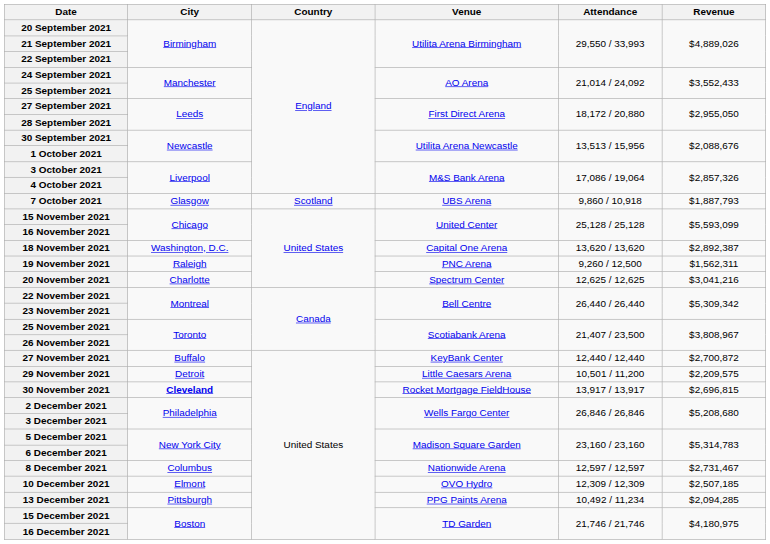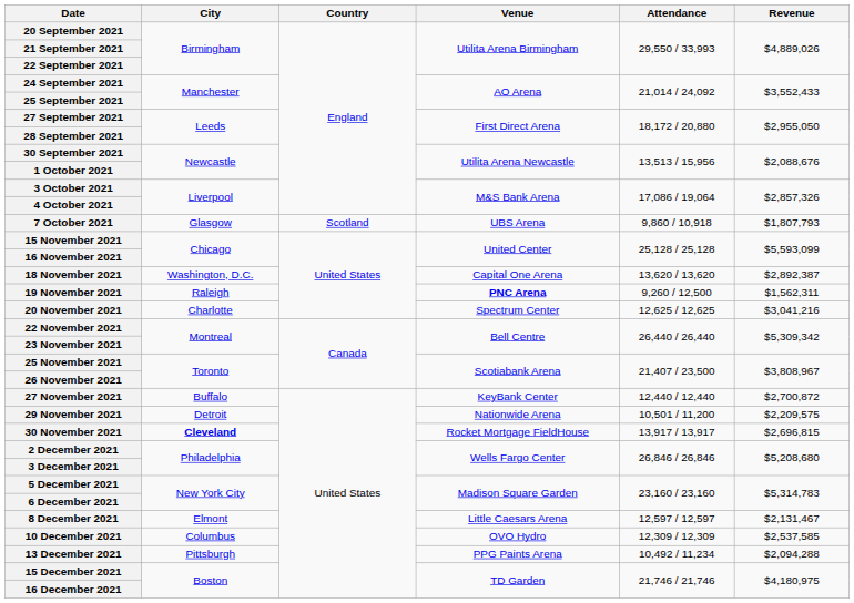7 October 2021 | Revenue: $1,887,793 -> $1,807,793
19 November 2021 | Venue: normal -> bold
29 November 2021 | Venue: Little Caesars Arena -> Nationwide Arena
8 December 2021 | City: Columbus -> Elmont
8 December 2021 | Venue: Nationwide Arena -> Little Caesars Arena
8 December 2021 | Revenue: $2,731,467 -> $2,131,467
10 December 2021 | City: Elmont -> Columbus
10 December 2021 | Revenue: $2,507,185 -> $2,537,585
13 December 2021 | Revenue: $2,094,285 -> $2,094,288
